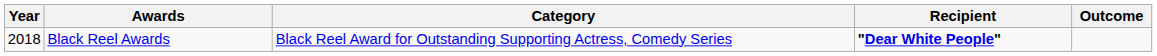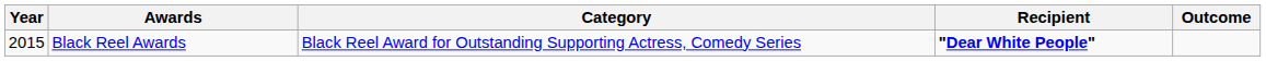Black Reel Awards | Year: 2018 -> 2015
